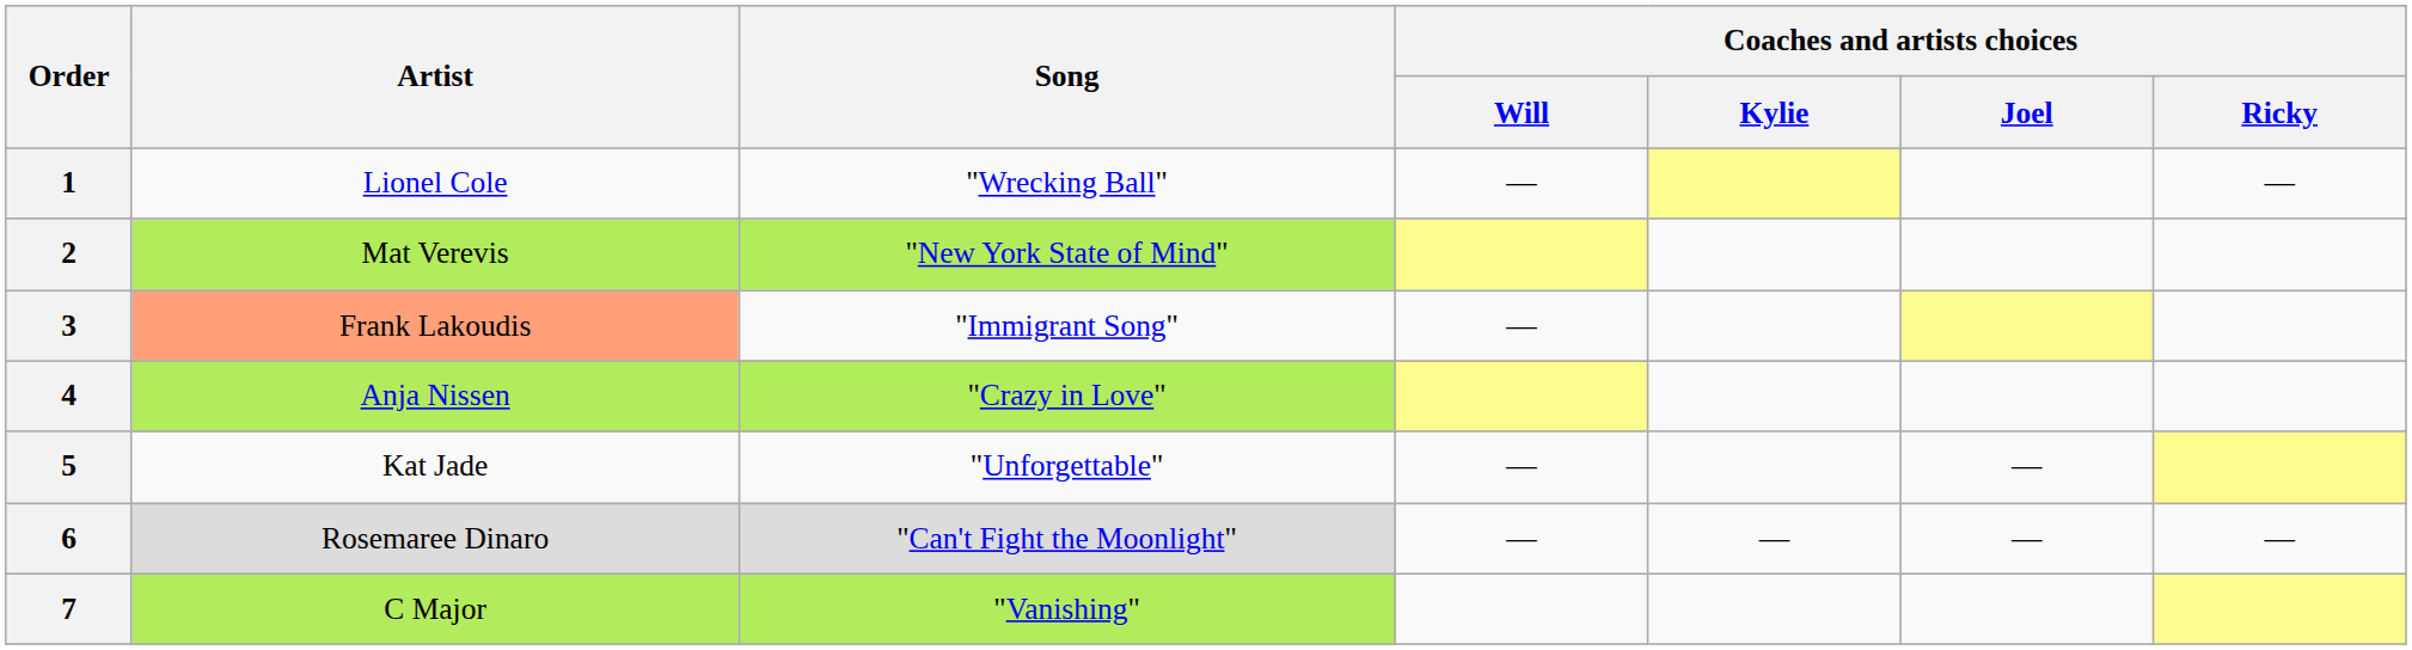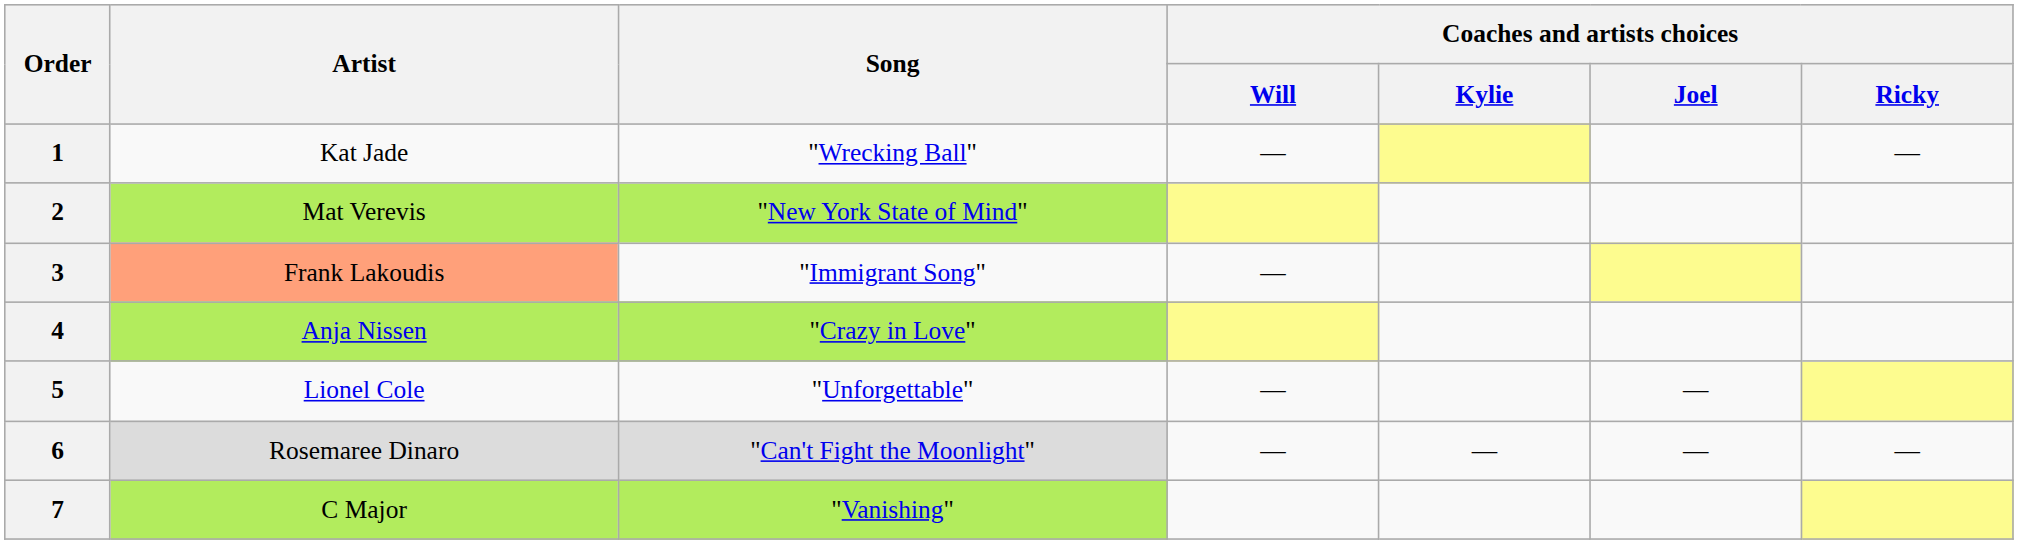1 | Artist: Lionel Cole -> Kat Jade
5 | Artist: Kat Jade -> Lionel Cole
